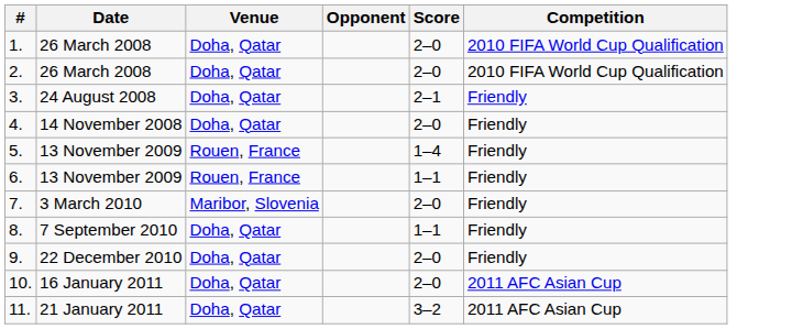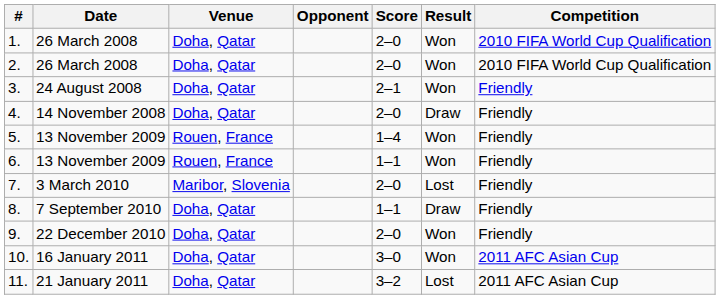+ column: Result | Won | Won | Won | Draw | Won | Won | Lost | Draw | Won | Won | Lost
10. | Score: 2–0 -> 3–0
